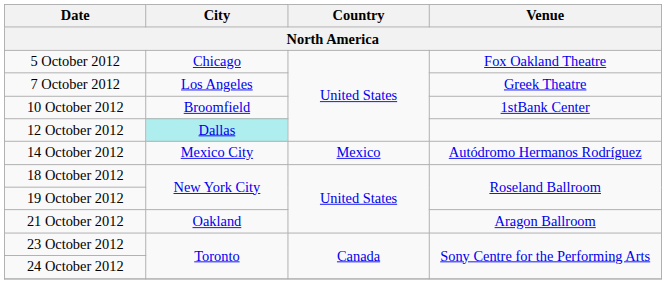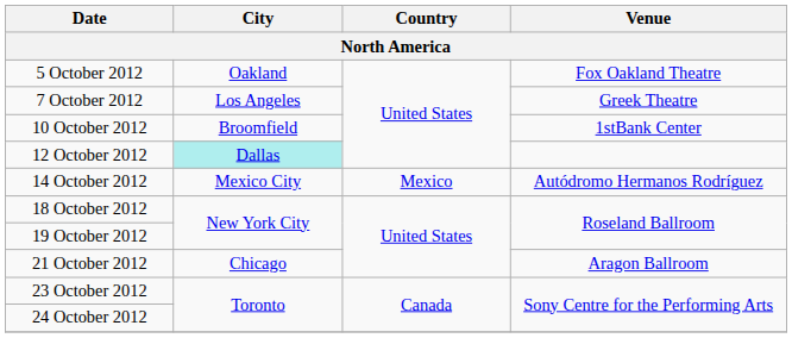5 October 2012 | City: Chicago -> Oakland
21 October 2012 | City: Oakland -> Chicago
